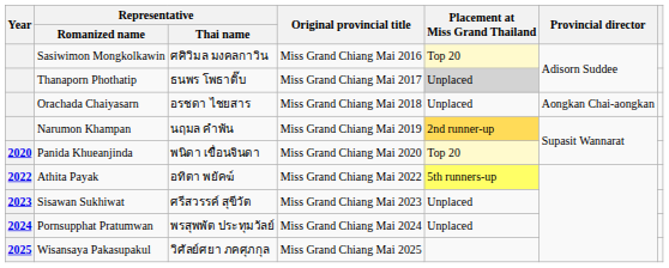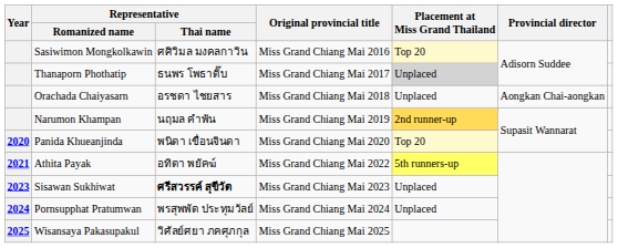Athita Payak | Year: 2022 -> 2021
Sisawan Sukhiwat | Representative / Thai name: normal -> bold
